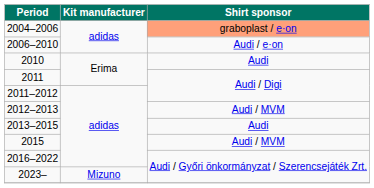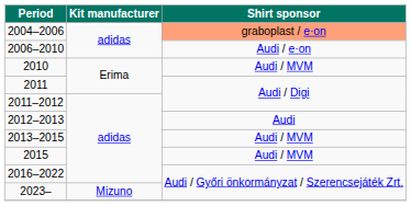2010 | Shirt sponsor: Audi -> Audi / MVM
2012–2013 | Shirt sponsor: Audi / MVM -> Audi
2013–2015 | Shirt sponsor: Audi -> Audi / MVM
